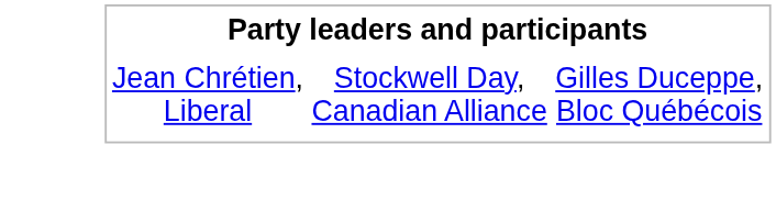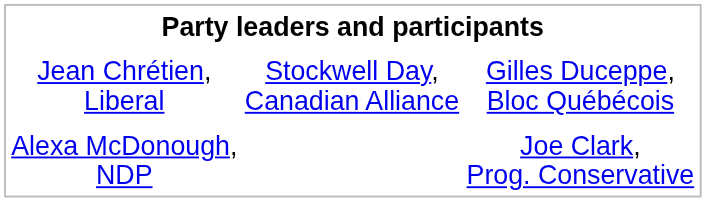+ row: Alexa McDonough, NDP | Joe Clark, Prog. Conservative
